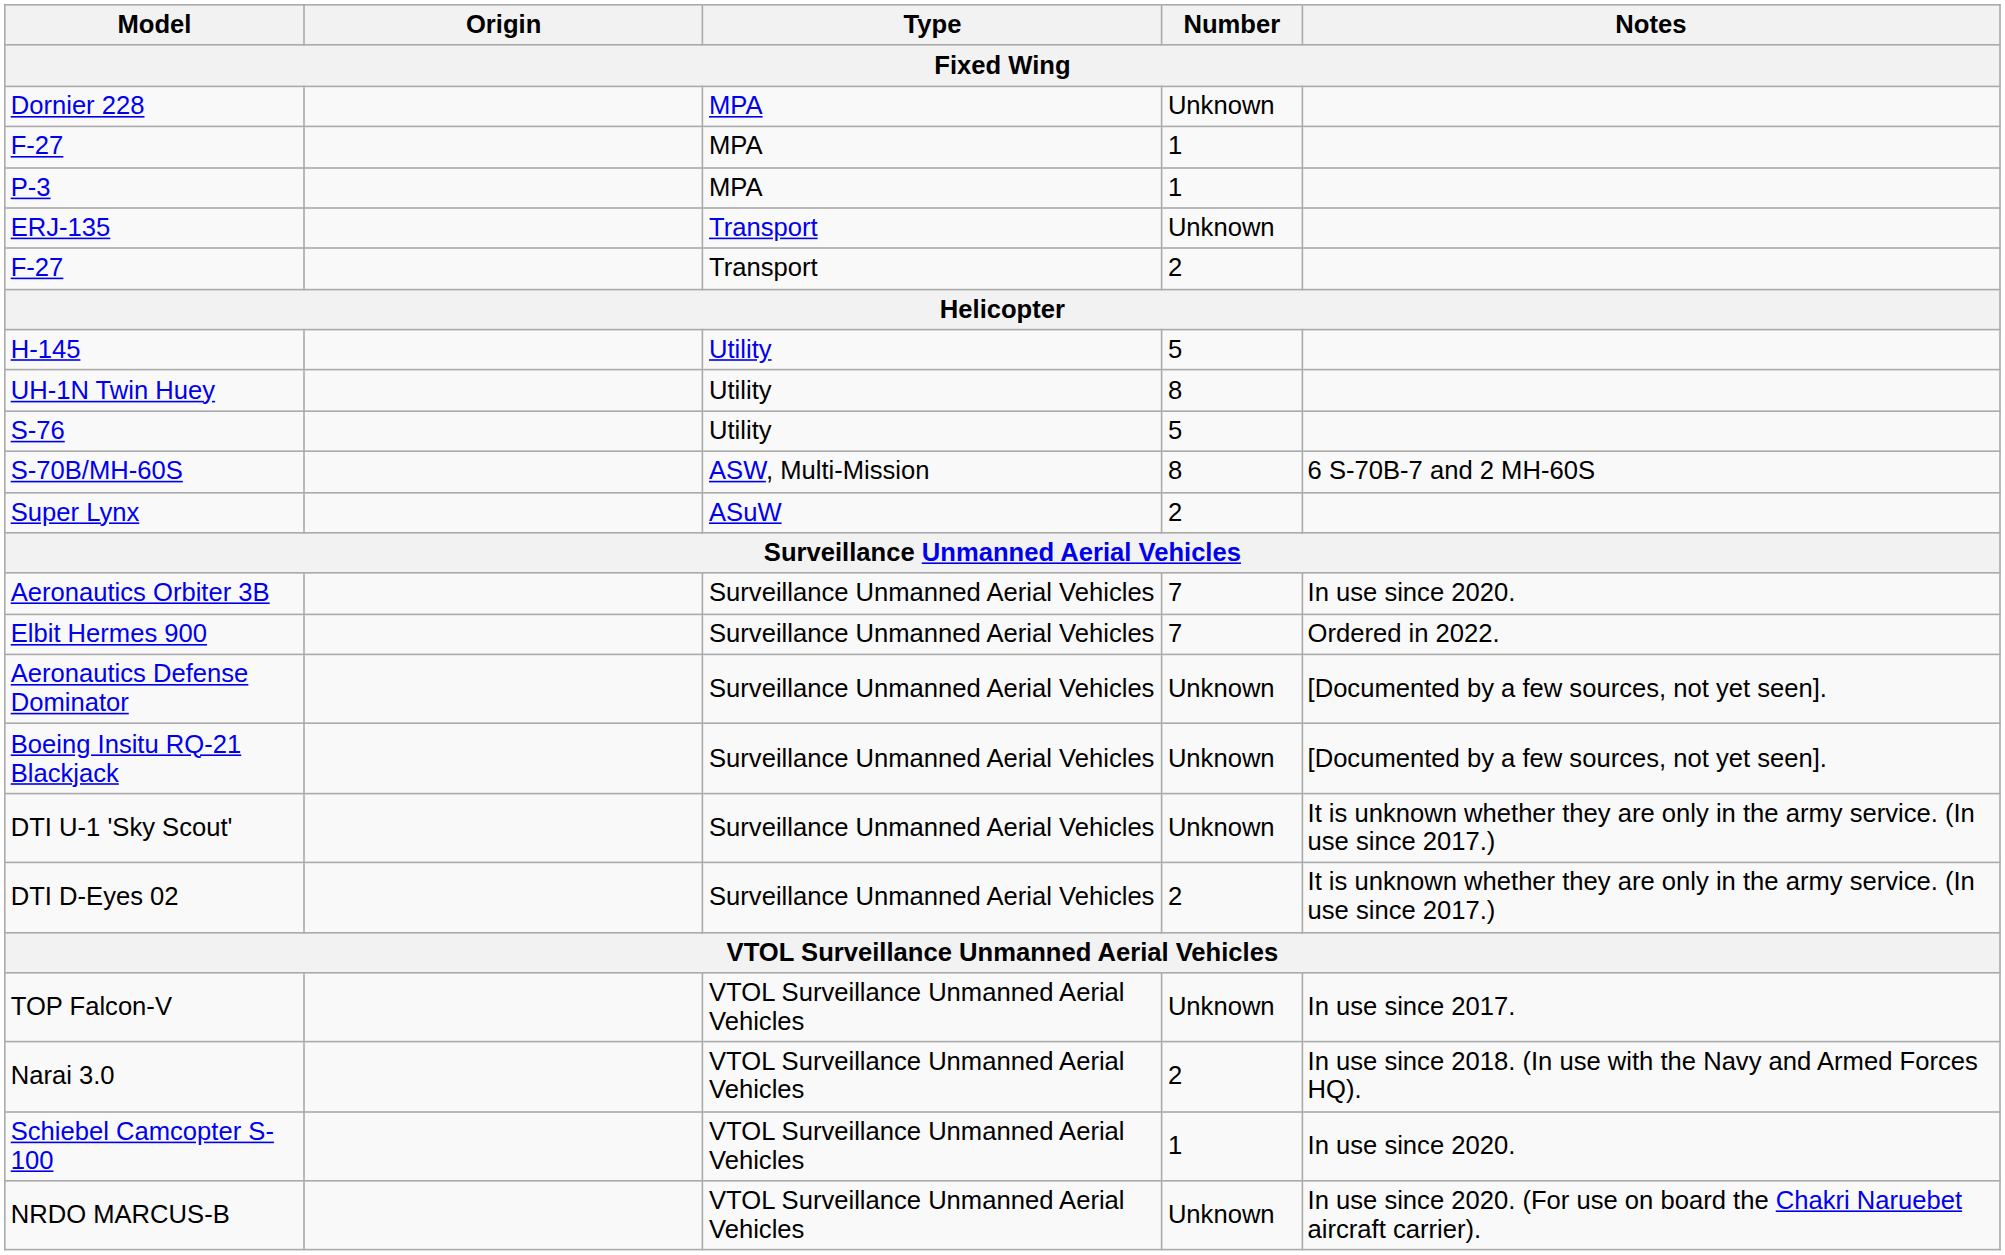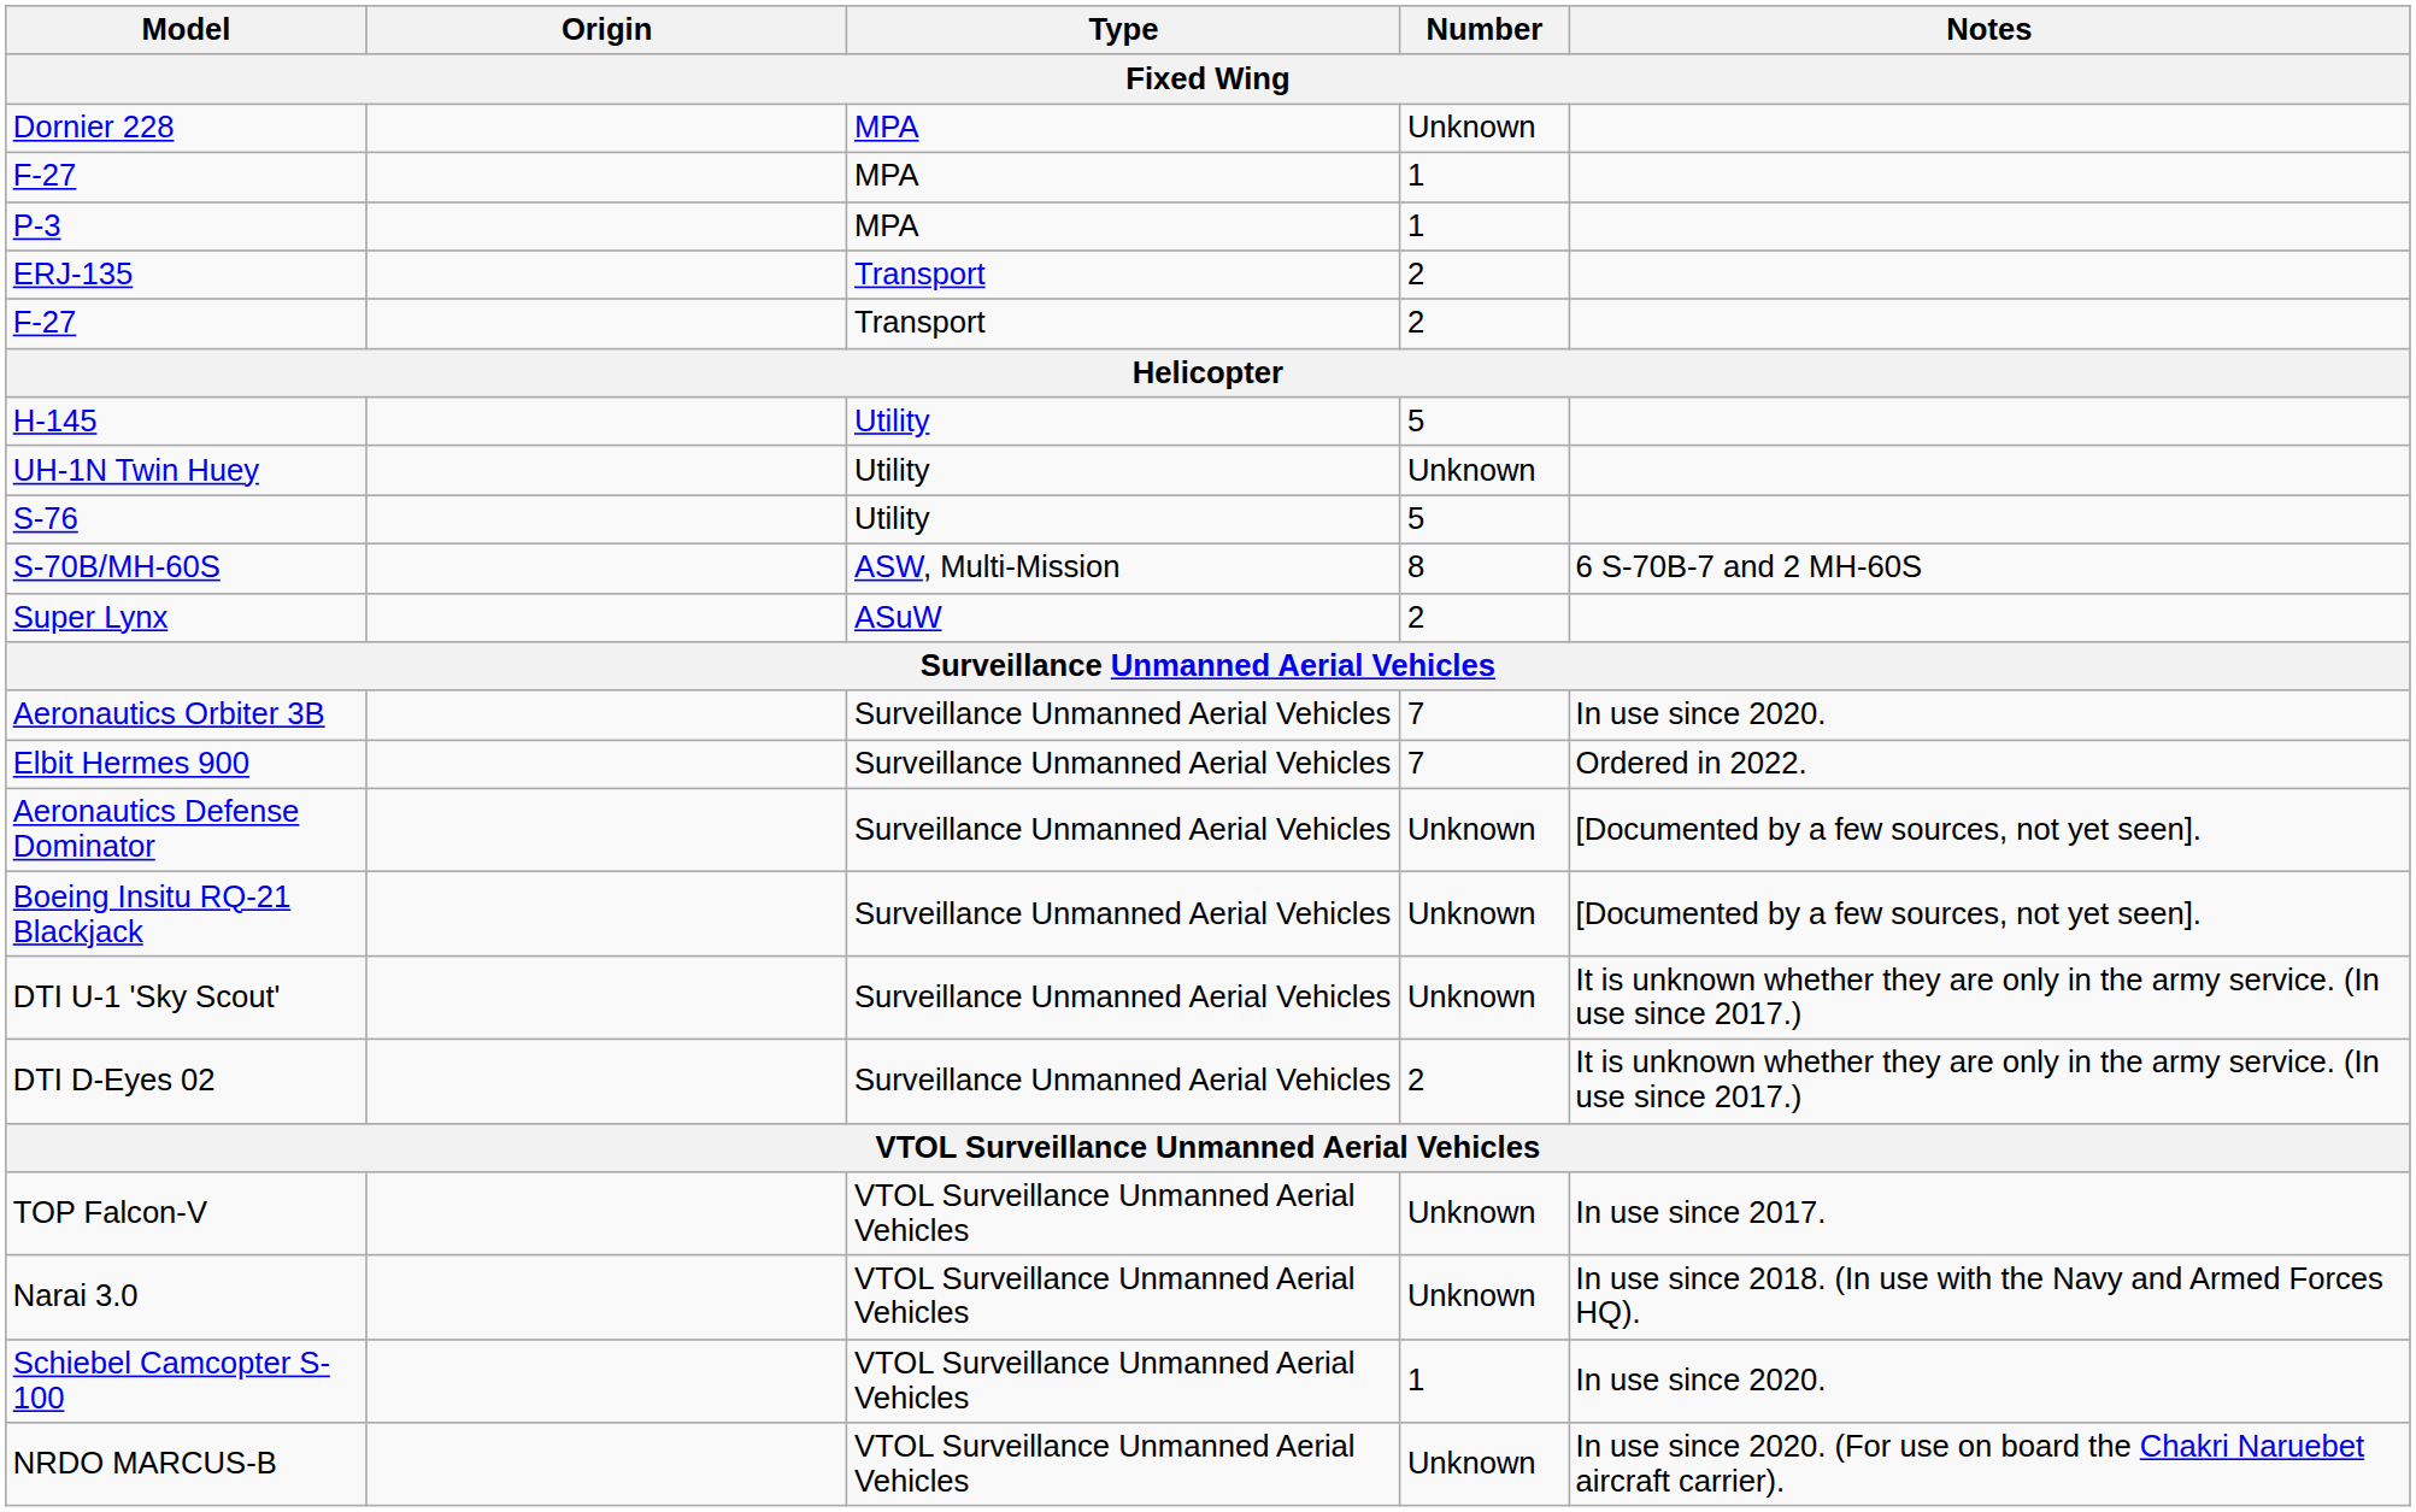ERJ-135 | Number: Unknown -> 2
UH-1N Twin Huey | Number: 8 -> Unknown
Narai 3.0 | Number: 2 -> Unknown
